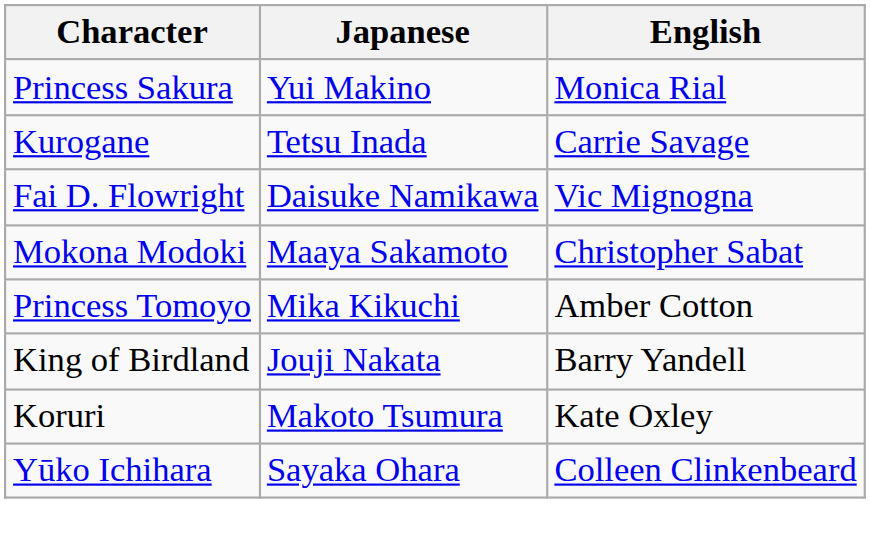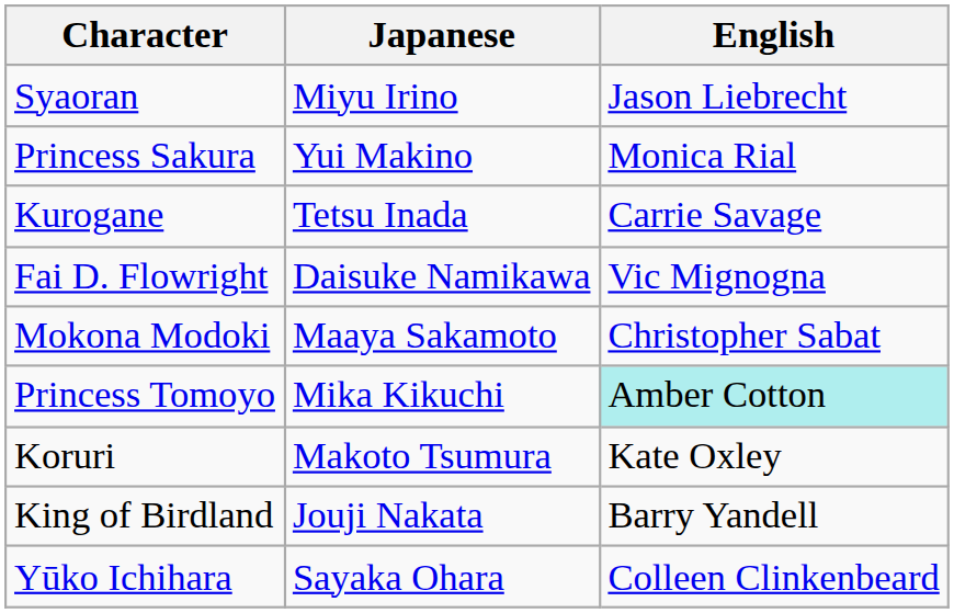+ row: Syaoran | Miyu Irino | Jason Liebrecht
Princess Tomoyo | English: no background -> paleturquoise background
rows swapped: King of Birdland <-> Koruri
